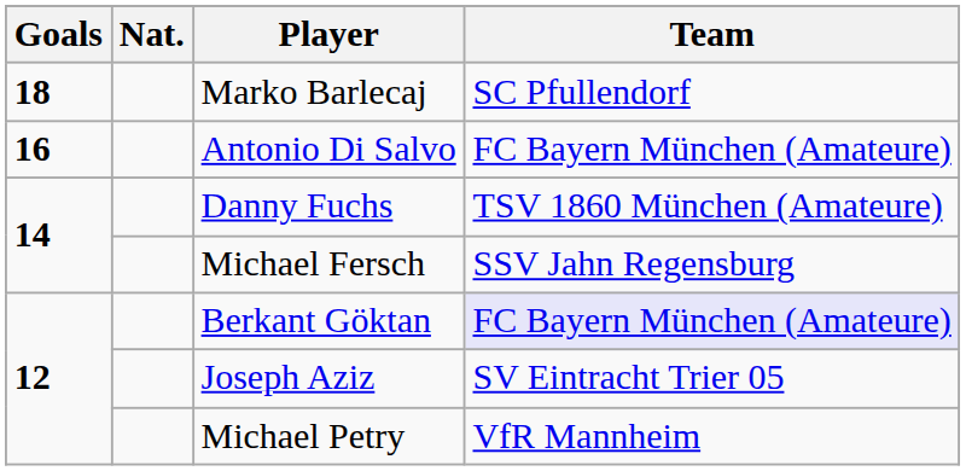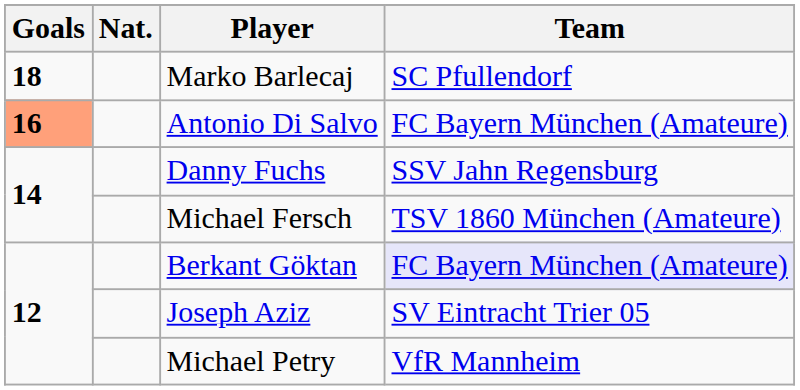Antonio Di Salvo | Goals: no background -> lightsalmon background
Danny Fuchs | Team: TSV 1860 München (Amateure) -> SSV Jahn Regensburg
Michael Fersch | Team: SSV Jahn Regensburg -> TSV 1860 München (Amateure)
